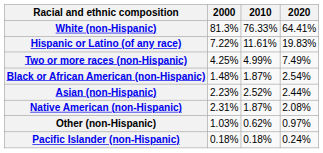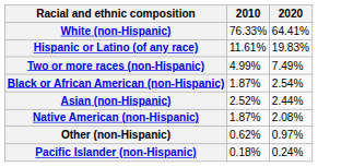- column: 2000 | 81.3% | 7.22% | 4.25% | 1.48% | 2.23% | 2.31% | 1.03% | 0.18%
